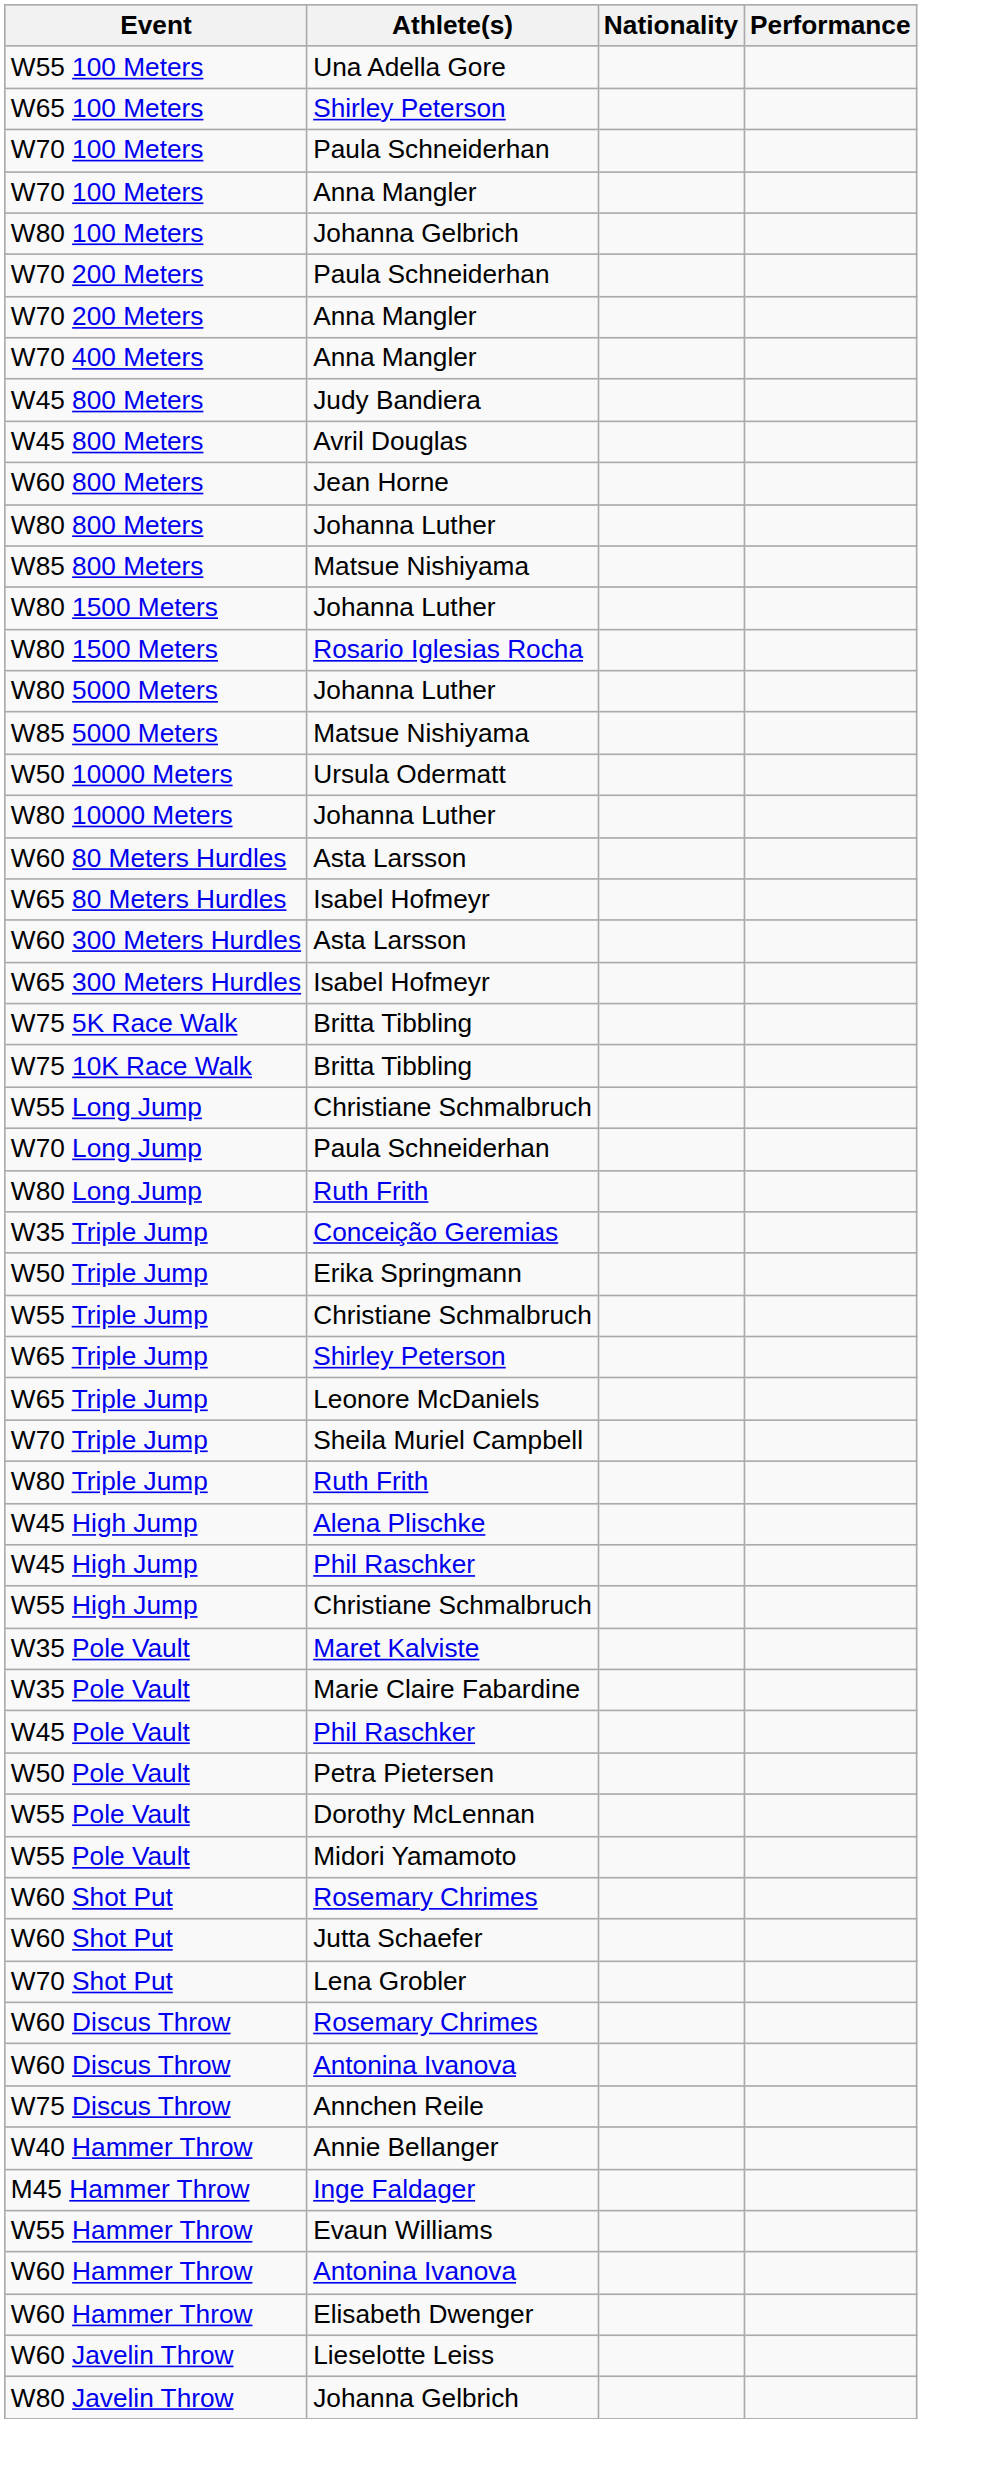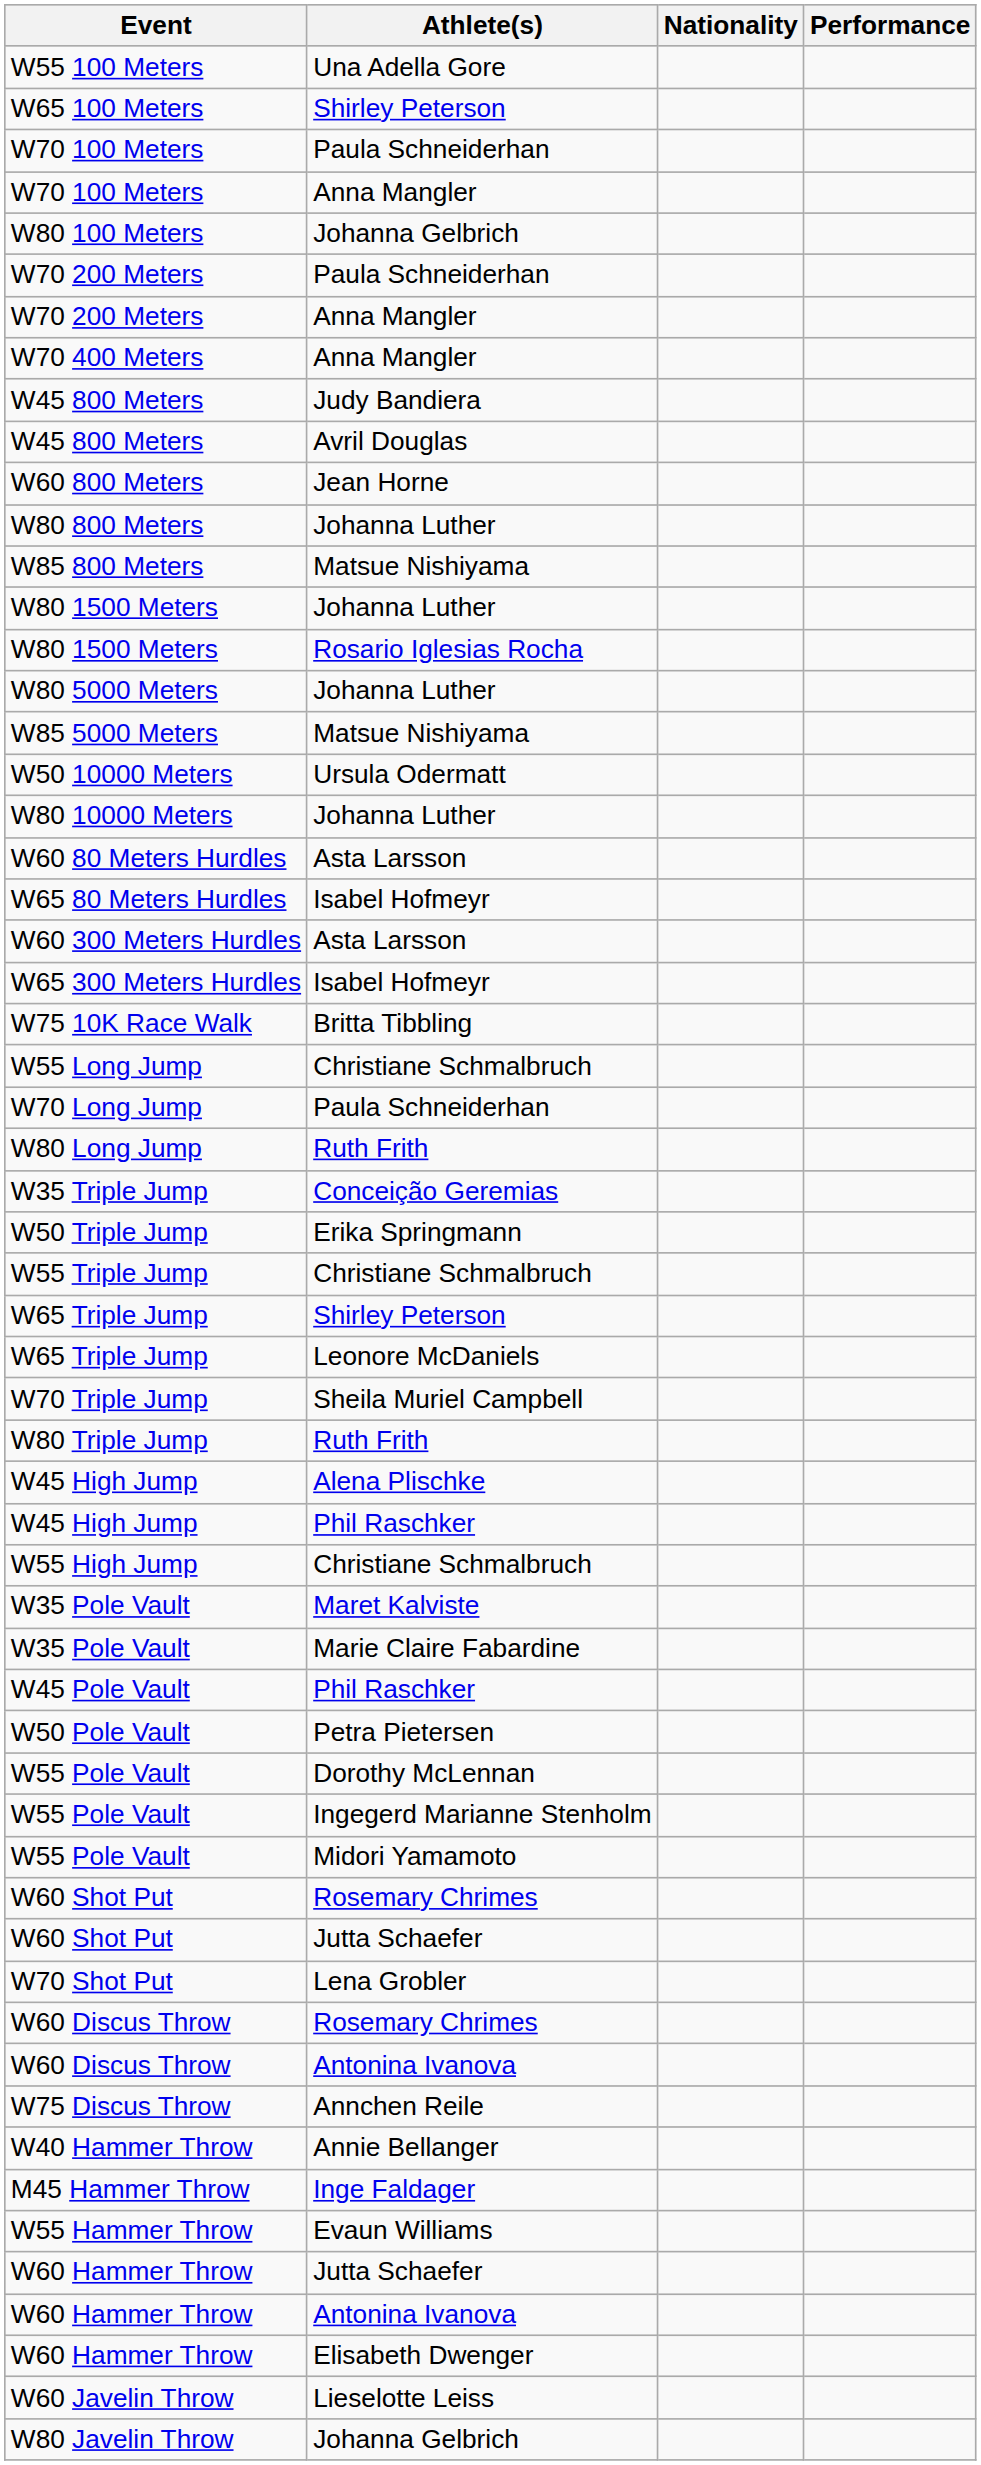- row: W75 5K Race Walk | Britta Tibbling
+ row: W55 Pole Vault | Ingegerd Marianne Stenholm
+ row: W60 Hammer Throw | Jutta Schaefer
